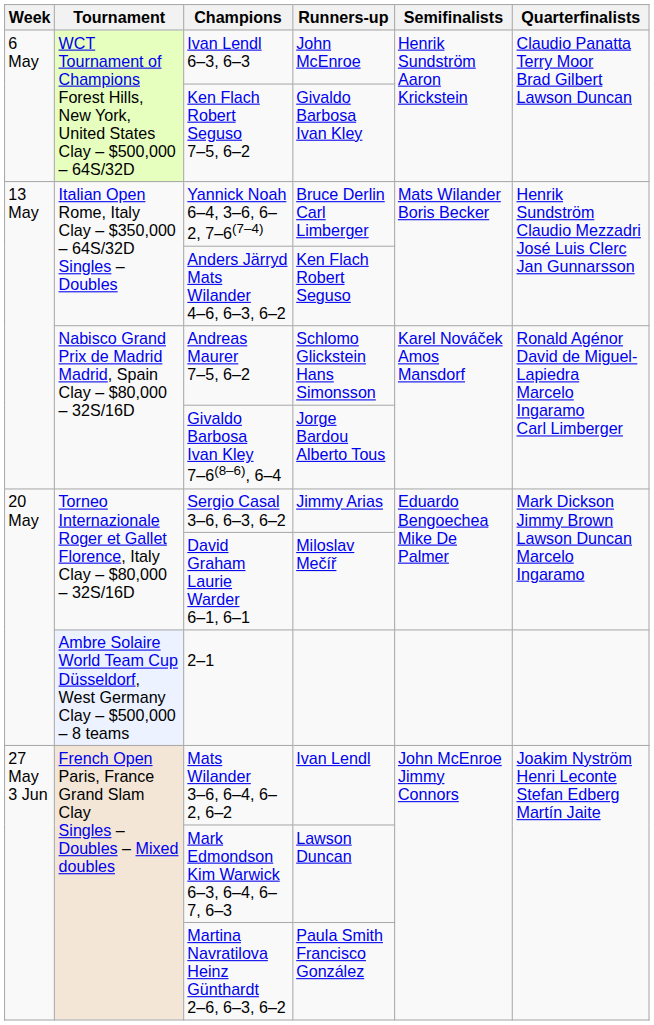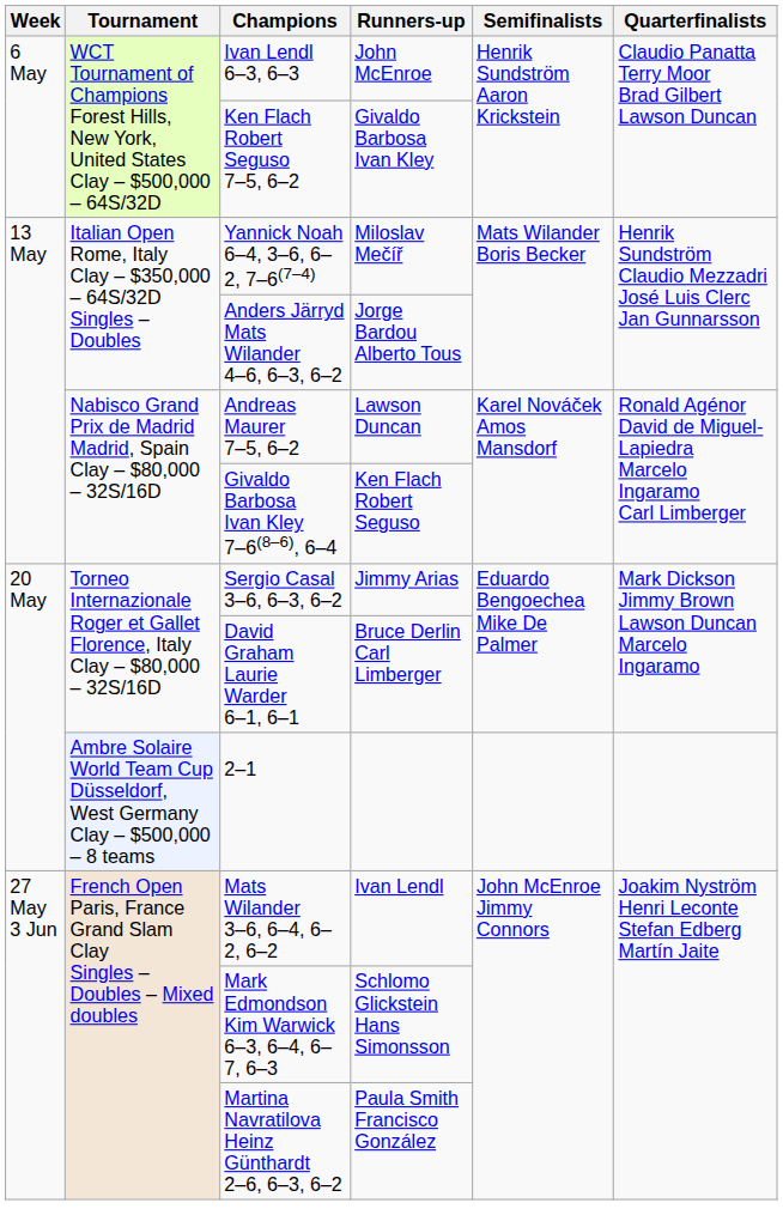Yannick Noah 6–4, 3–6, 6–2, 7–6(7–4) | Runners-up: Bruce Derlin Carl Limberger -> Miloslav Mečíř
Anders Järryd Mats Wilander 4–6, 6–3, 6–2 | Runners-up: Ken Flach Robert Seguso -> Jorge Bardou Alberto Tous
Andreas Maurer 7–5, 6–2 | Runners-up: Schlomo Glickstein Hans Simonsson -> Lawson Duncan
Givaldo Barbosa Ivan Kley 7–6(8–6), 6–4 | Runners-up: Jorge Bardou Alberto Tous -> Ken Flach Robert Seguso
David Graham Laurie Warder 6–1, 6–1 | Runners-up: Miloslav Mečíř -> Bruce Derlin Carl Limberger
Mark Edmondson Kim Warwick 6–3, 6–4, 6–7, 6–3 | Runners-up: Lawson Duncan -> Schlomo Glickstein Hans Simonsson
